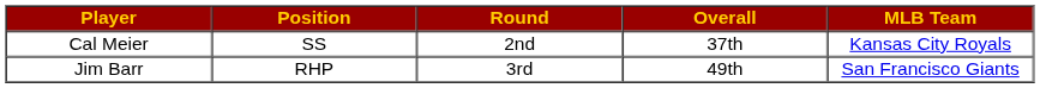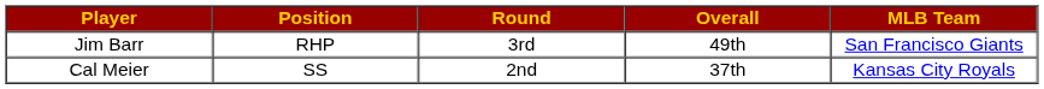rows swapped: Cal Meier <-> Jim Barr
